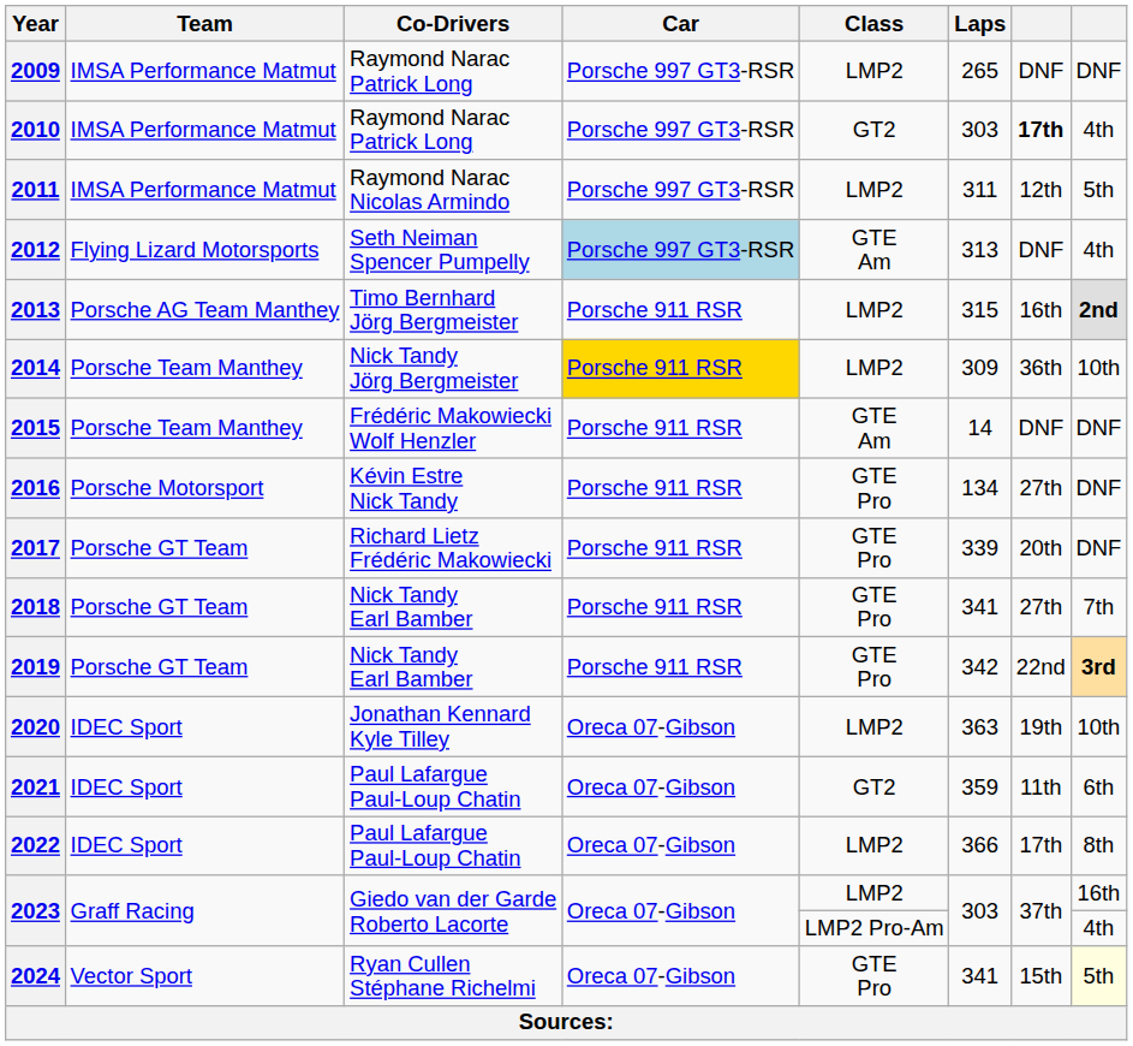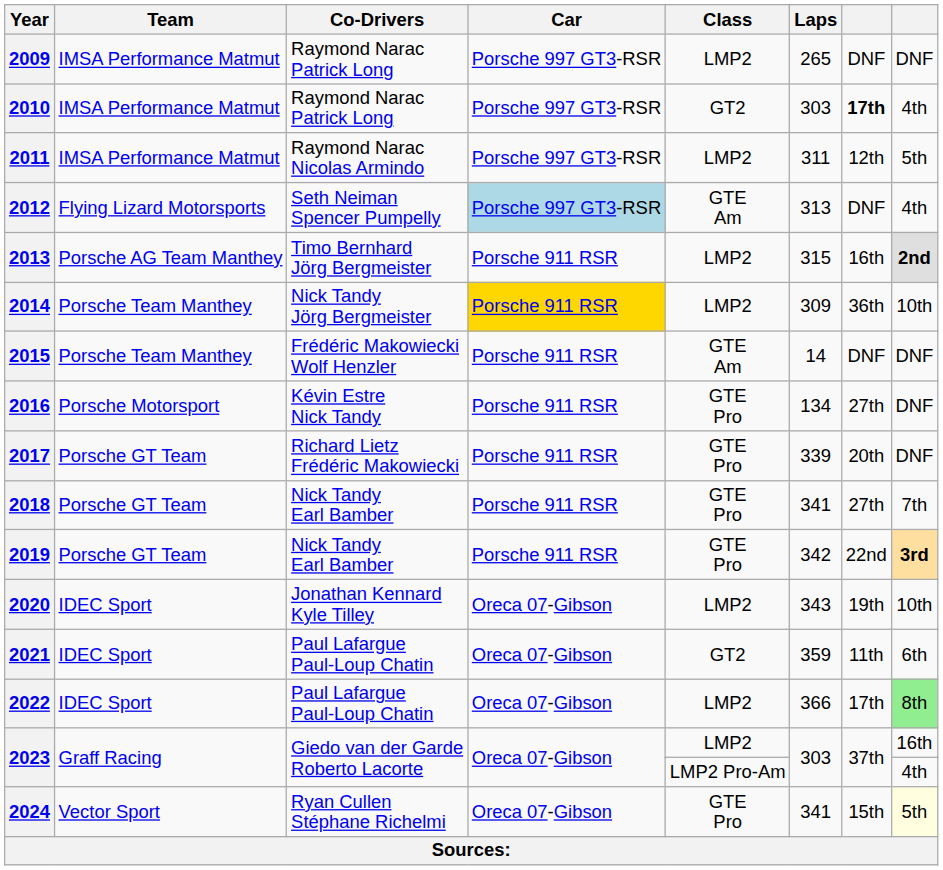2020 | Laps: 363 -> 343
2022 | column 8: no background -> lightgreen background
